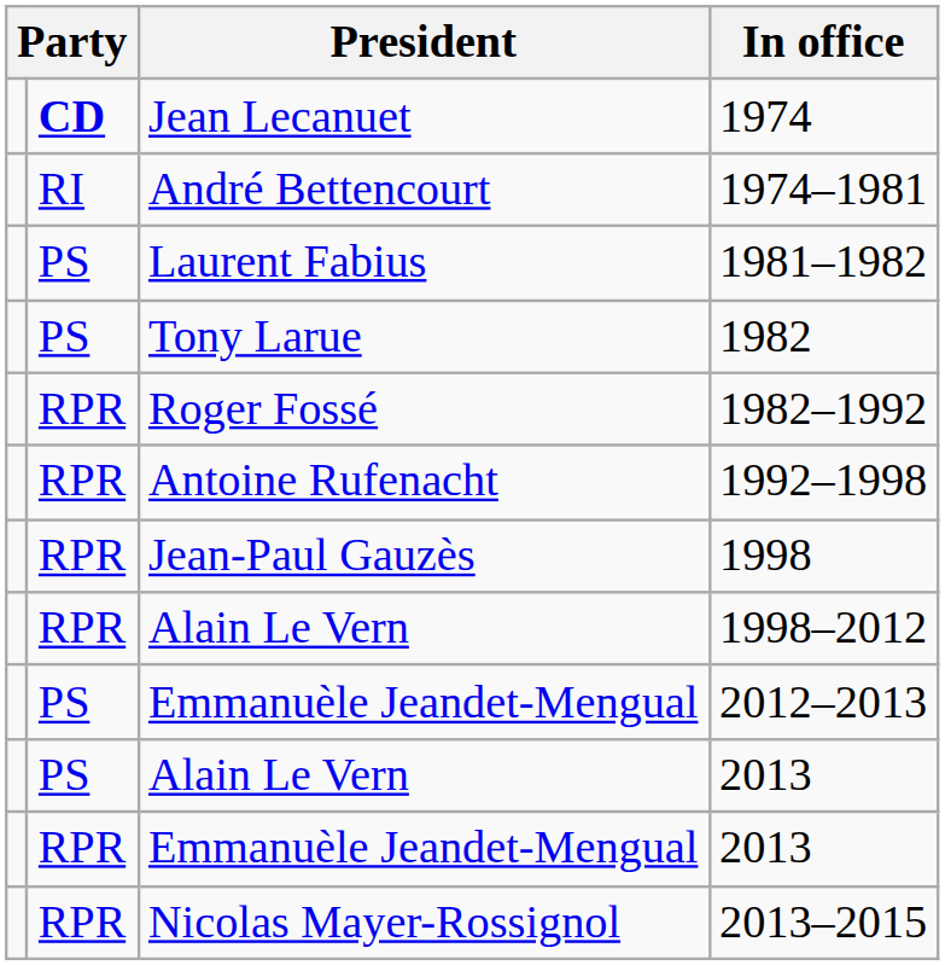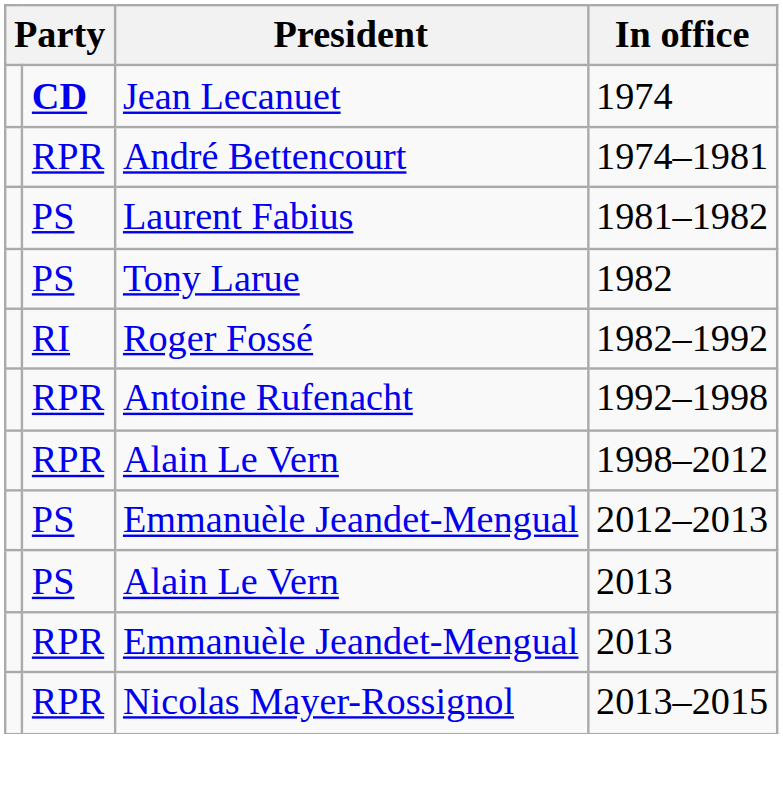1974–1981 | column 2: RI -> RPR
1982–1992 | column 2: RPR -> RI
- row: RPR | Jean-Paul Gauzès | 1998
